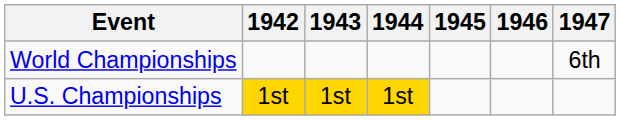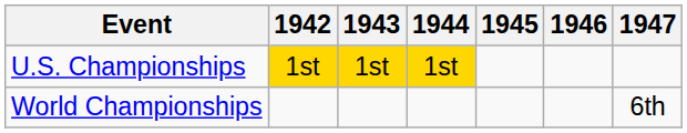rows swapped: World Championships <-> U.S. Championships
